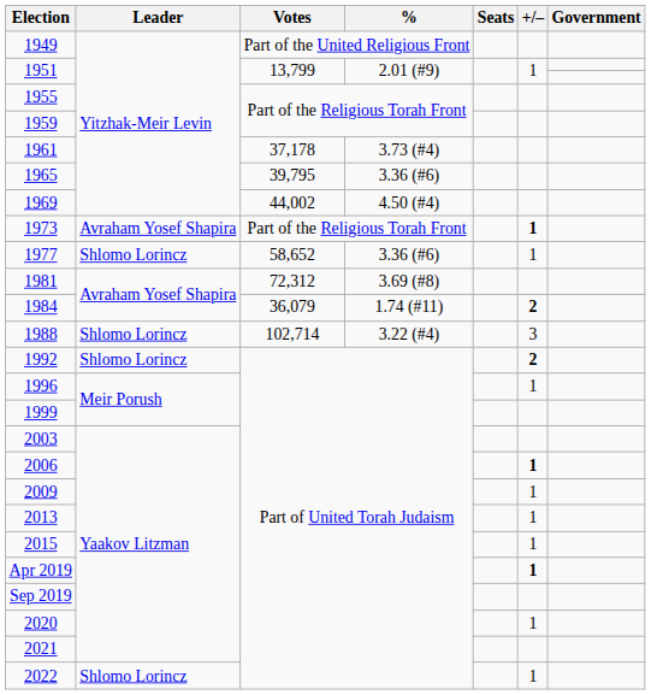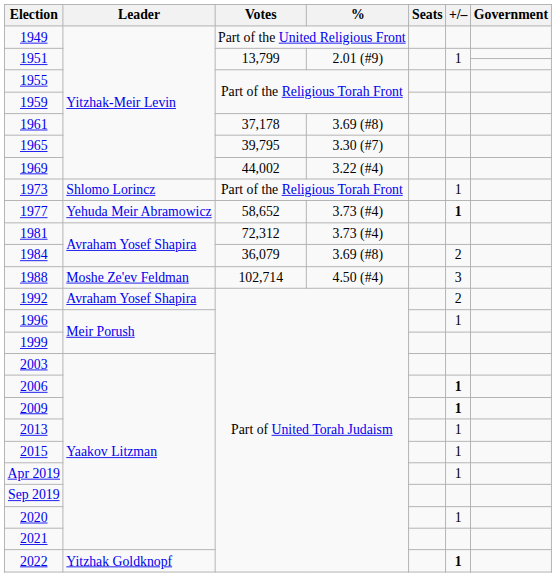1961 | %: 3.73 (#4) -> 3.69 (#8)
1965 | %: 3.36 (#6) -> 3.30 (#7)
1969 | %: 4.50 (#4) -> 3.22 (#4)
1973 | Leader: Avraham Yosef Shapira -> Shlomo Lorincz
1973 | +/–: bold -> normal
1977 | Leader: Shlomo Lorincz -> Yehuda Meir Abramowicz
1977 | %: 3.36 (#6) -> 3.73 (#4)
1977 | +/–: normal -> bold
1981 | %: 3.69 (#8) -> 3.73 (#4)
1984 | %: 1.74 (#11) -> 3.69 (#8)
1984 | +/–: bold -> normal
1988 | Leader: Shlomo Lorincz -> Moshe Ze'ev Feldman
1988 | %: 3.22 (#4) -> 4.50 (#4)
1992 | Leader: Shlomo Lorincz -> Avraham Yosef Shapira
1992 | +/–: bold -> normal
2009 | +/–: normal -> bold
Apr 2019 | +/–: bold -> normal
2022 | Leader: Shlomo Lorincz -> Yitzhak Goldknopf
2022 | +/–: normal -> bold
